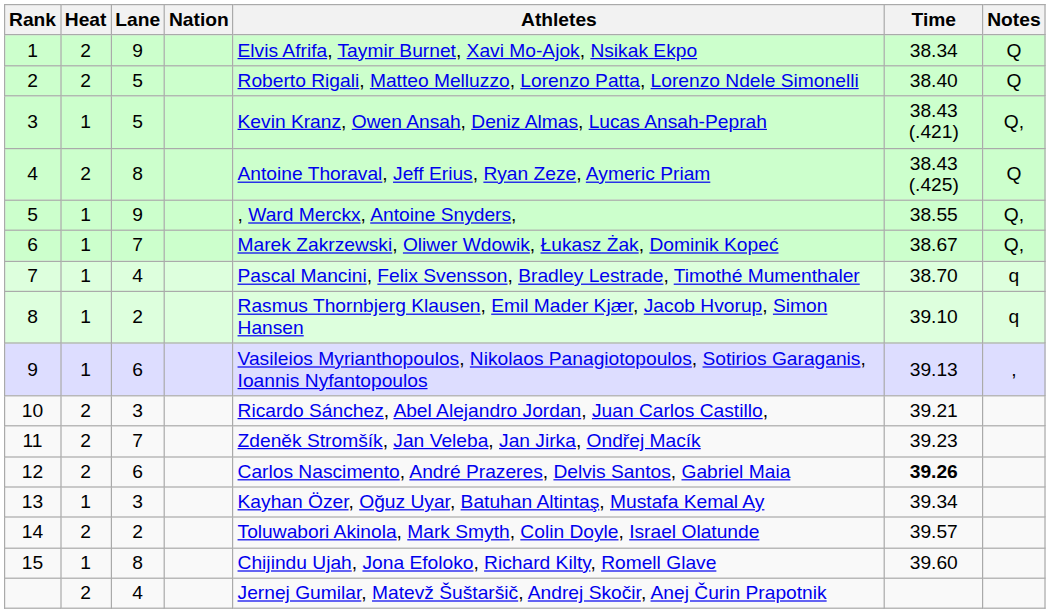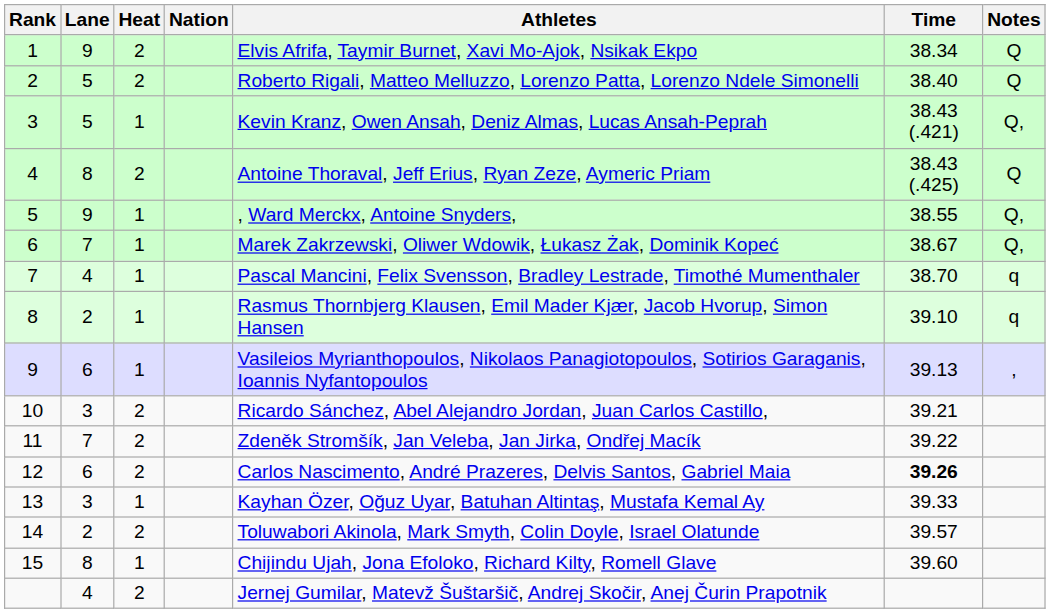columns swapped: Heat <-> Lane
11 | Time: 39.23 -> 39.22
13 | Time: 39.34 -> 39.33
